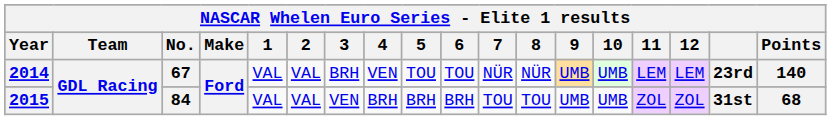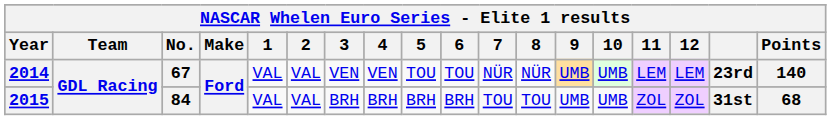2014 | 3: BRH -> VEN
2015 | 3: VEN -> BRH
